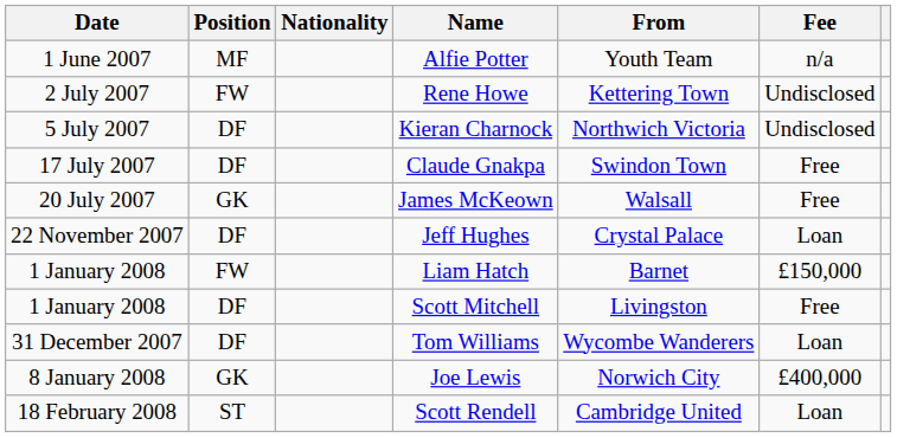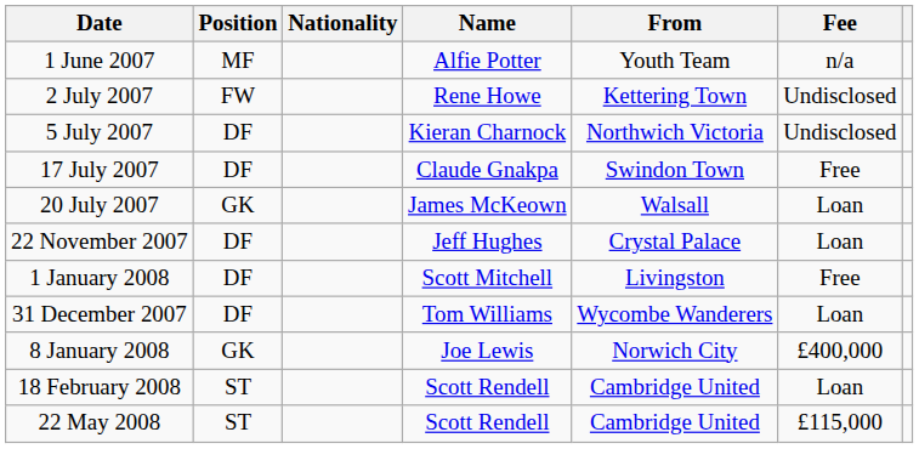20 July 2007 | Fee: Free -> Loan
- row: 1 January 2008 | FW | Liam Hatch | Barnet | £150,000
+ row: 22 May 2008 | ST | Scott Rendell | Cambridge United | £115,000
